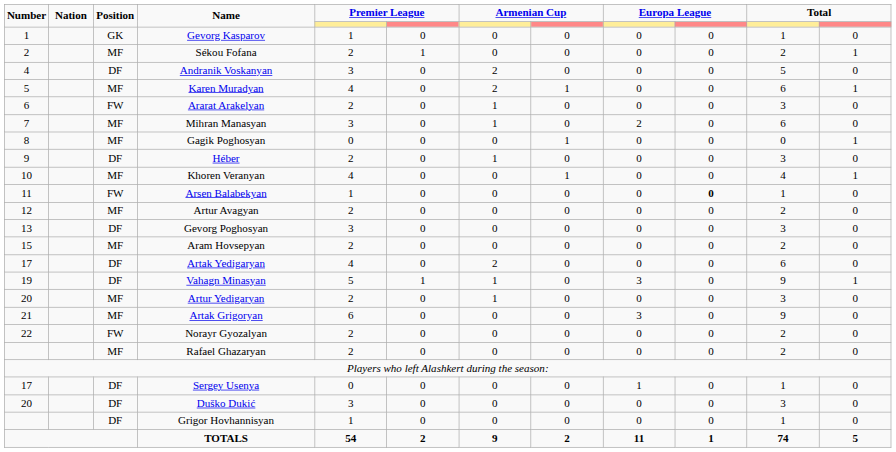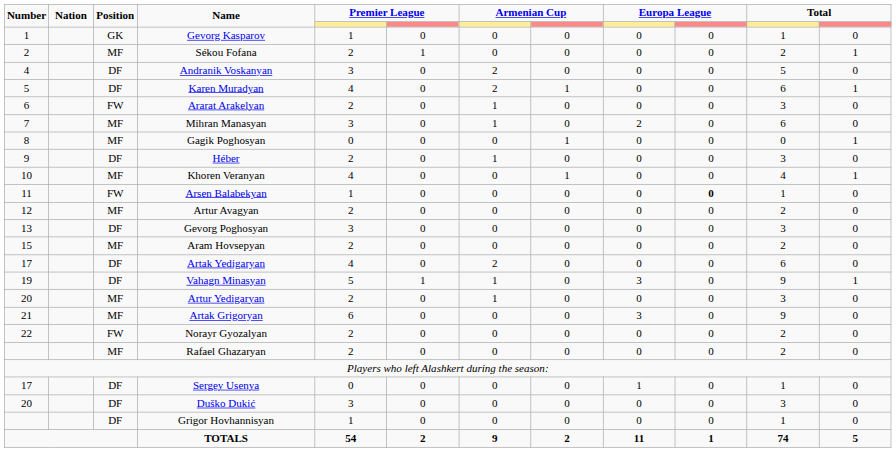Karen Muradyan | Position: MF -> DF
